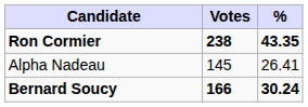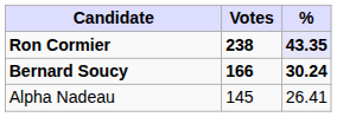Ron Cormier | %: no background -> lavender background
rows swapped: Bernard Soucy <-> Alpha Nadeau
